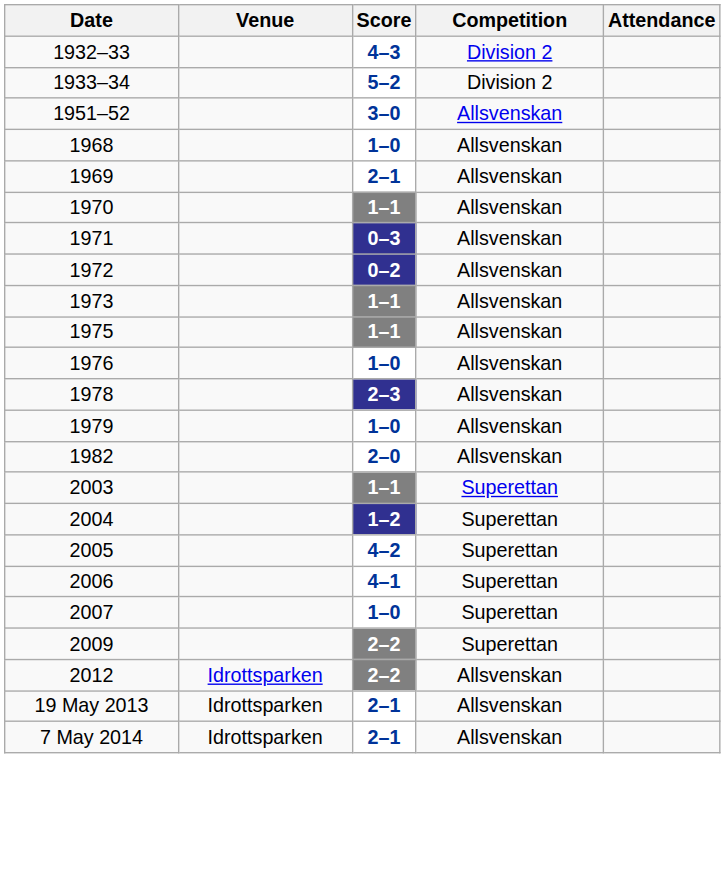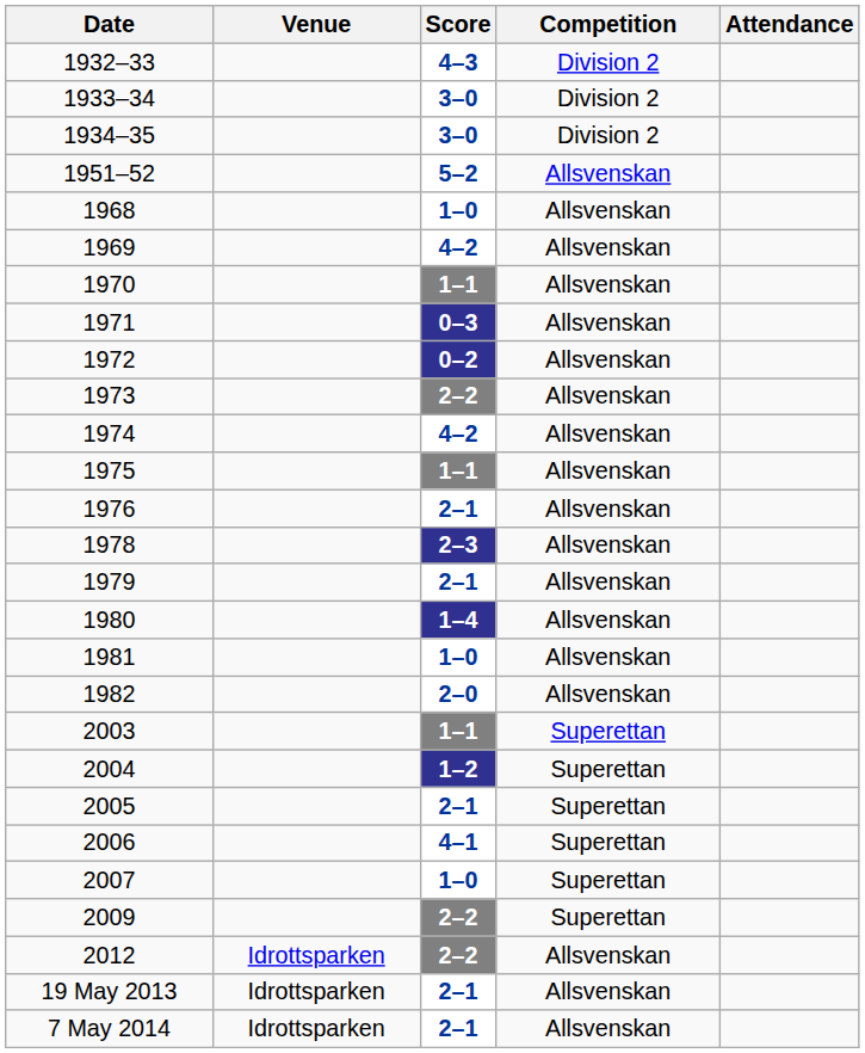1933–34 | Score: 5–2 -> 3–0
+ row: 1934–35 | 3–0 | Division 2
1951–52 | Score: 3–0 -> 5–2
1969 | Score: 2–1 -> 4–2
1973 | Score: 1–1 -> 2–2
+ row: 1974 | 4–2 | Allsvenskan
1976 | Score: 1–0 -> 2–1
1979 | Score: 1–0 -> 2–1
+ row: 1980 | 1–4 | Allsvenskan
+ row: 1981 | 1–0 | Allsvenskan
2005 | Score: 4–2 -> 2–1
